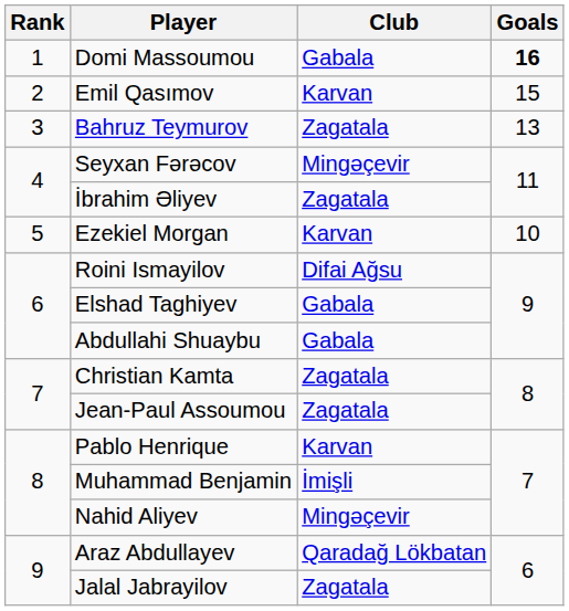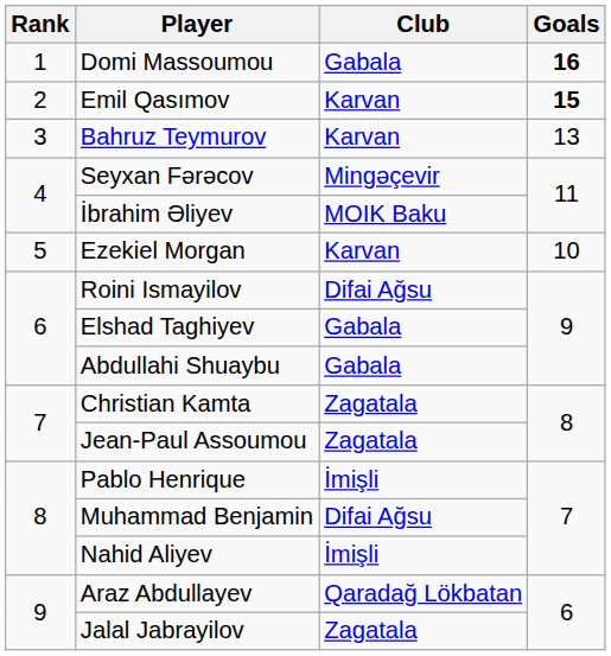Emil Qasımov | Goals: normal -> bold
Bahruz Teymurov | Club: Zagatala -> Karvan
İbrahim Əliyev | Club: Zagatala -> MOIK Baku
Pablo Henrique | Club: Karvan -> İmişli
Muhammad Benjamin | Club: İmişli -> Difai Ağsu
Nahid Aliyev | Club: Mingəçevir -> İmişli
